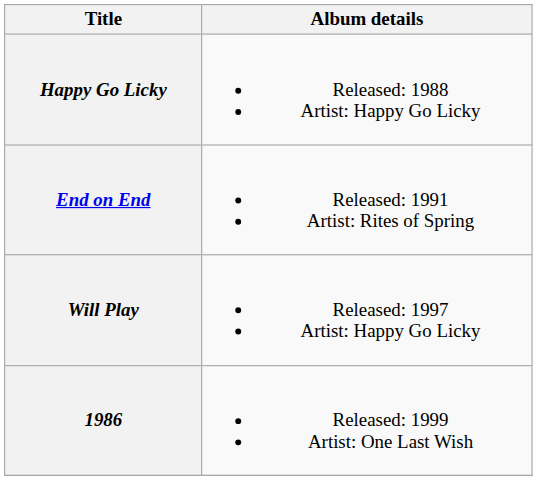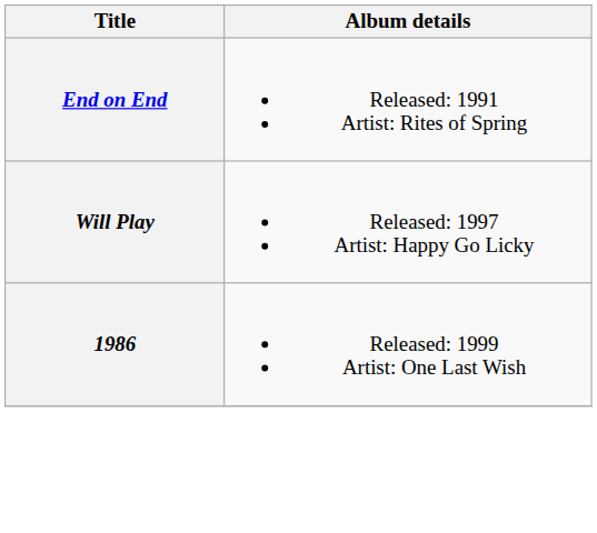- row: Happy Go Licky | Released: 1988 Artist: Happy Go Licky
